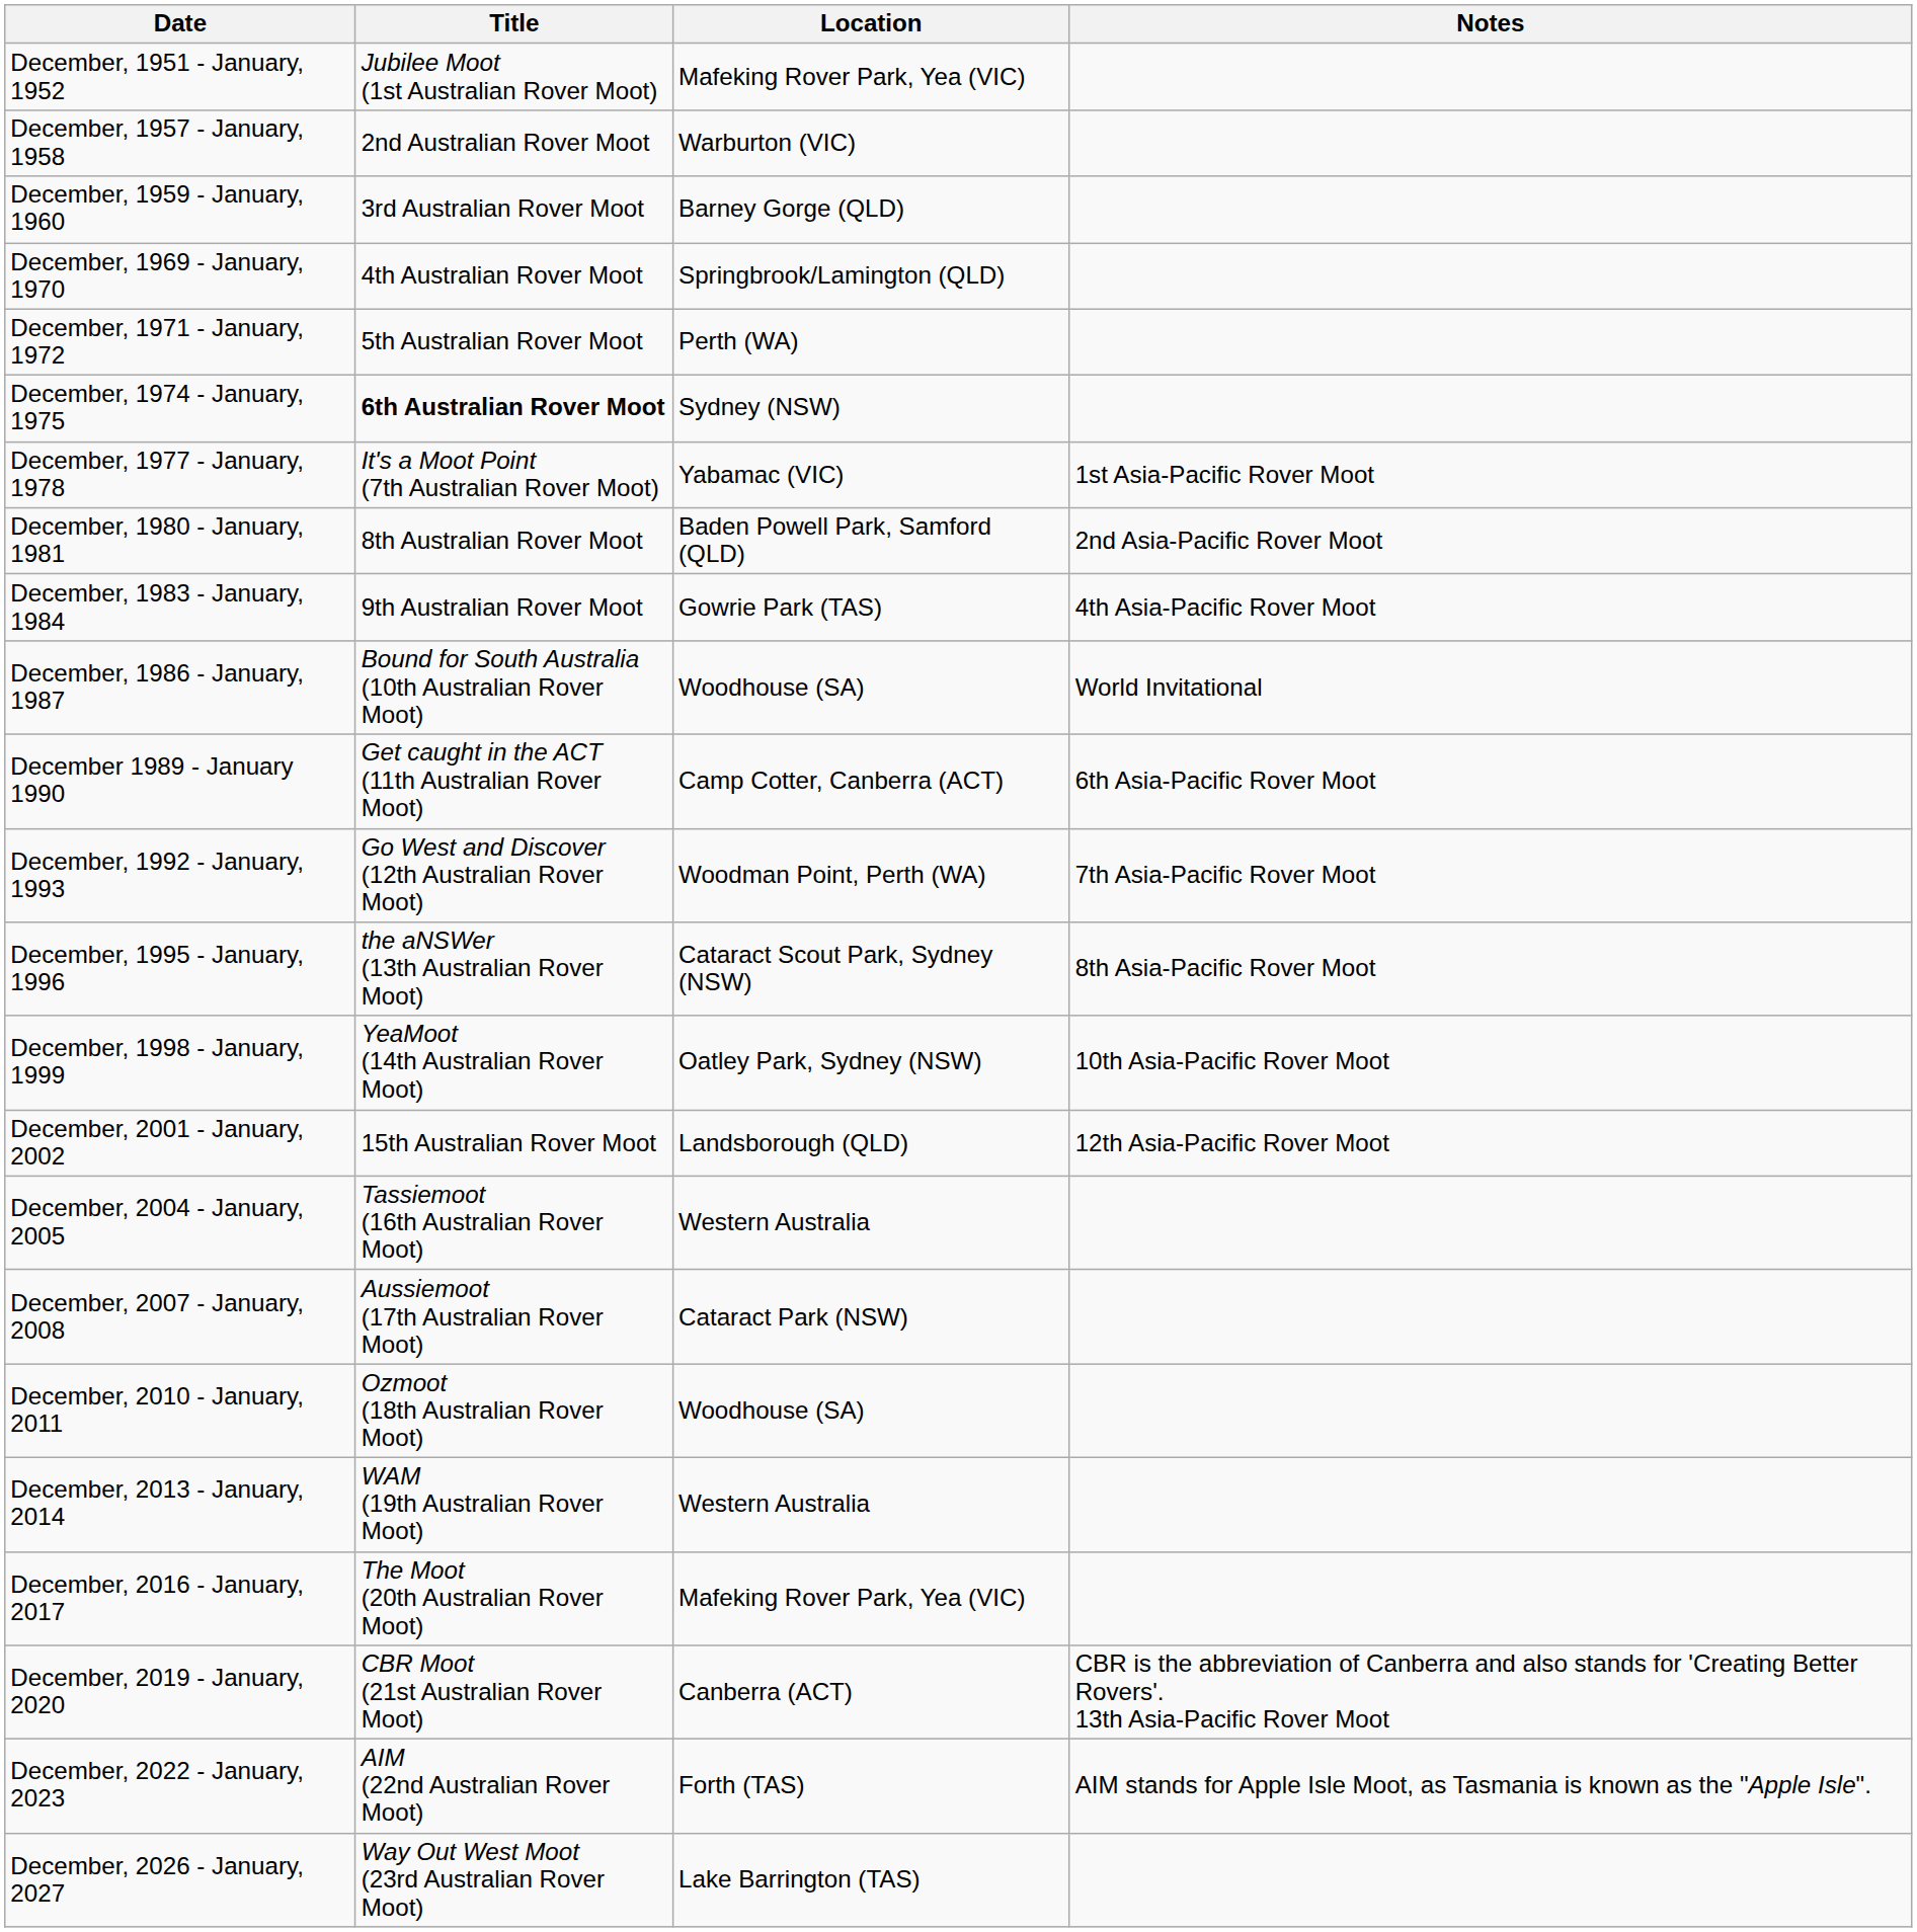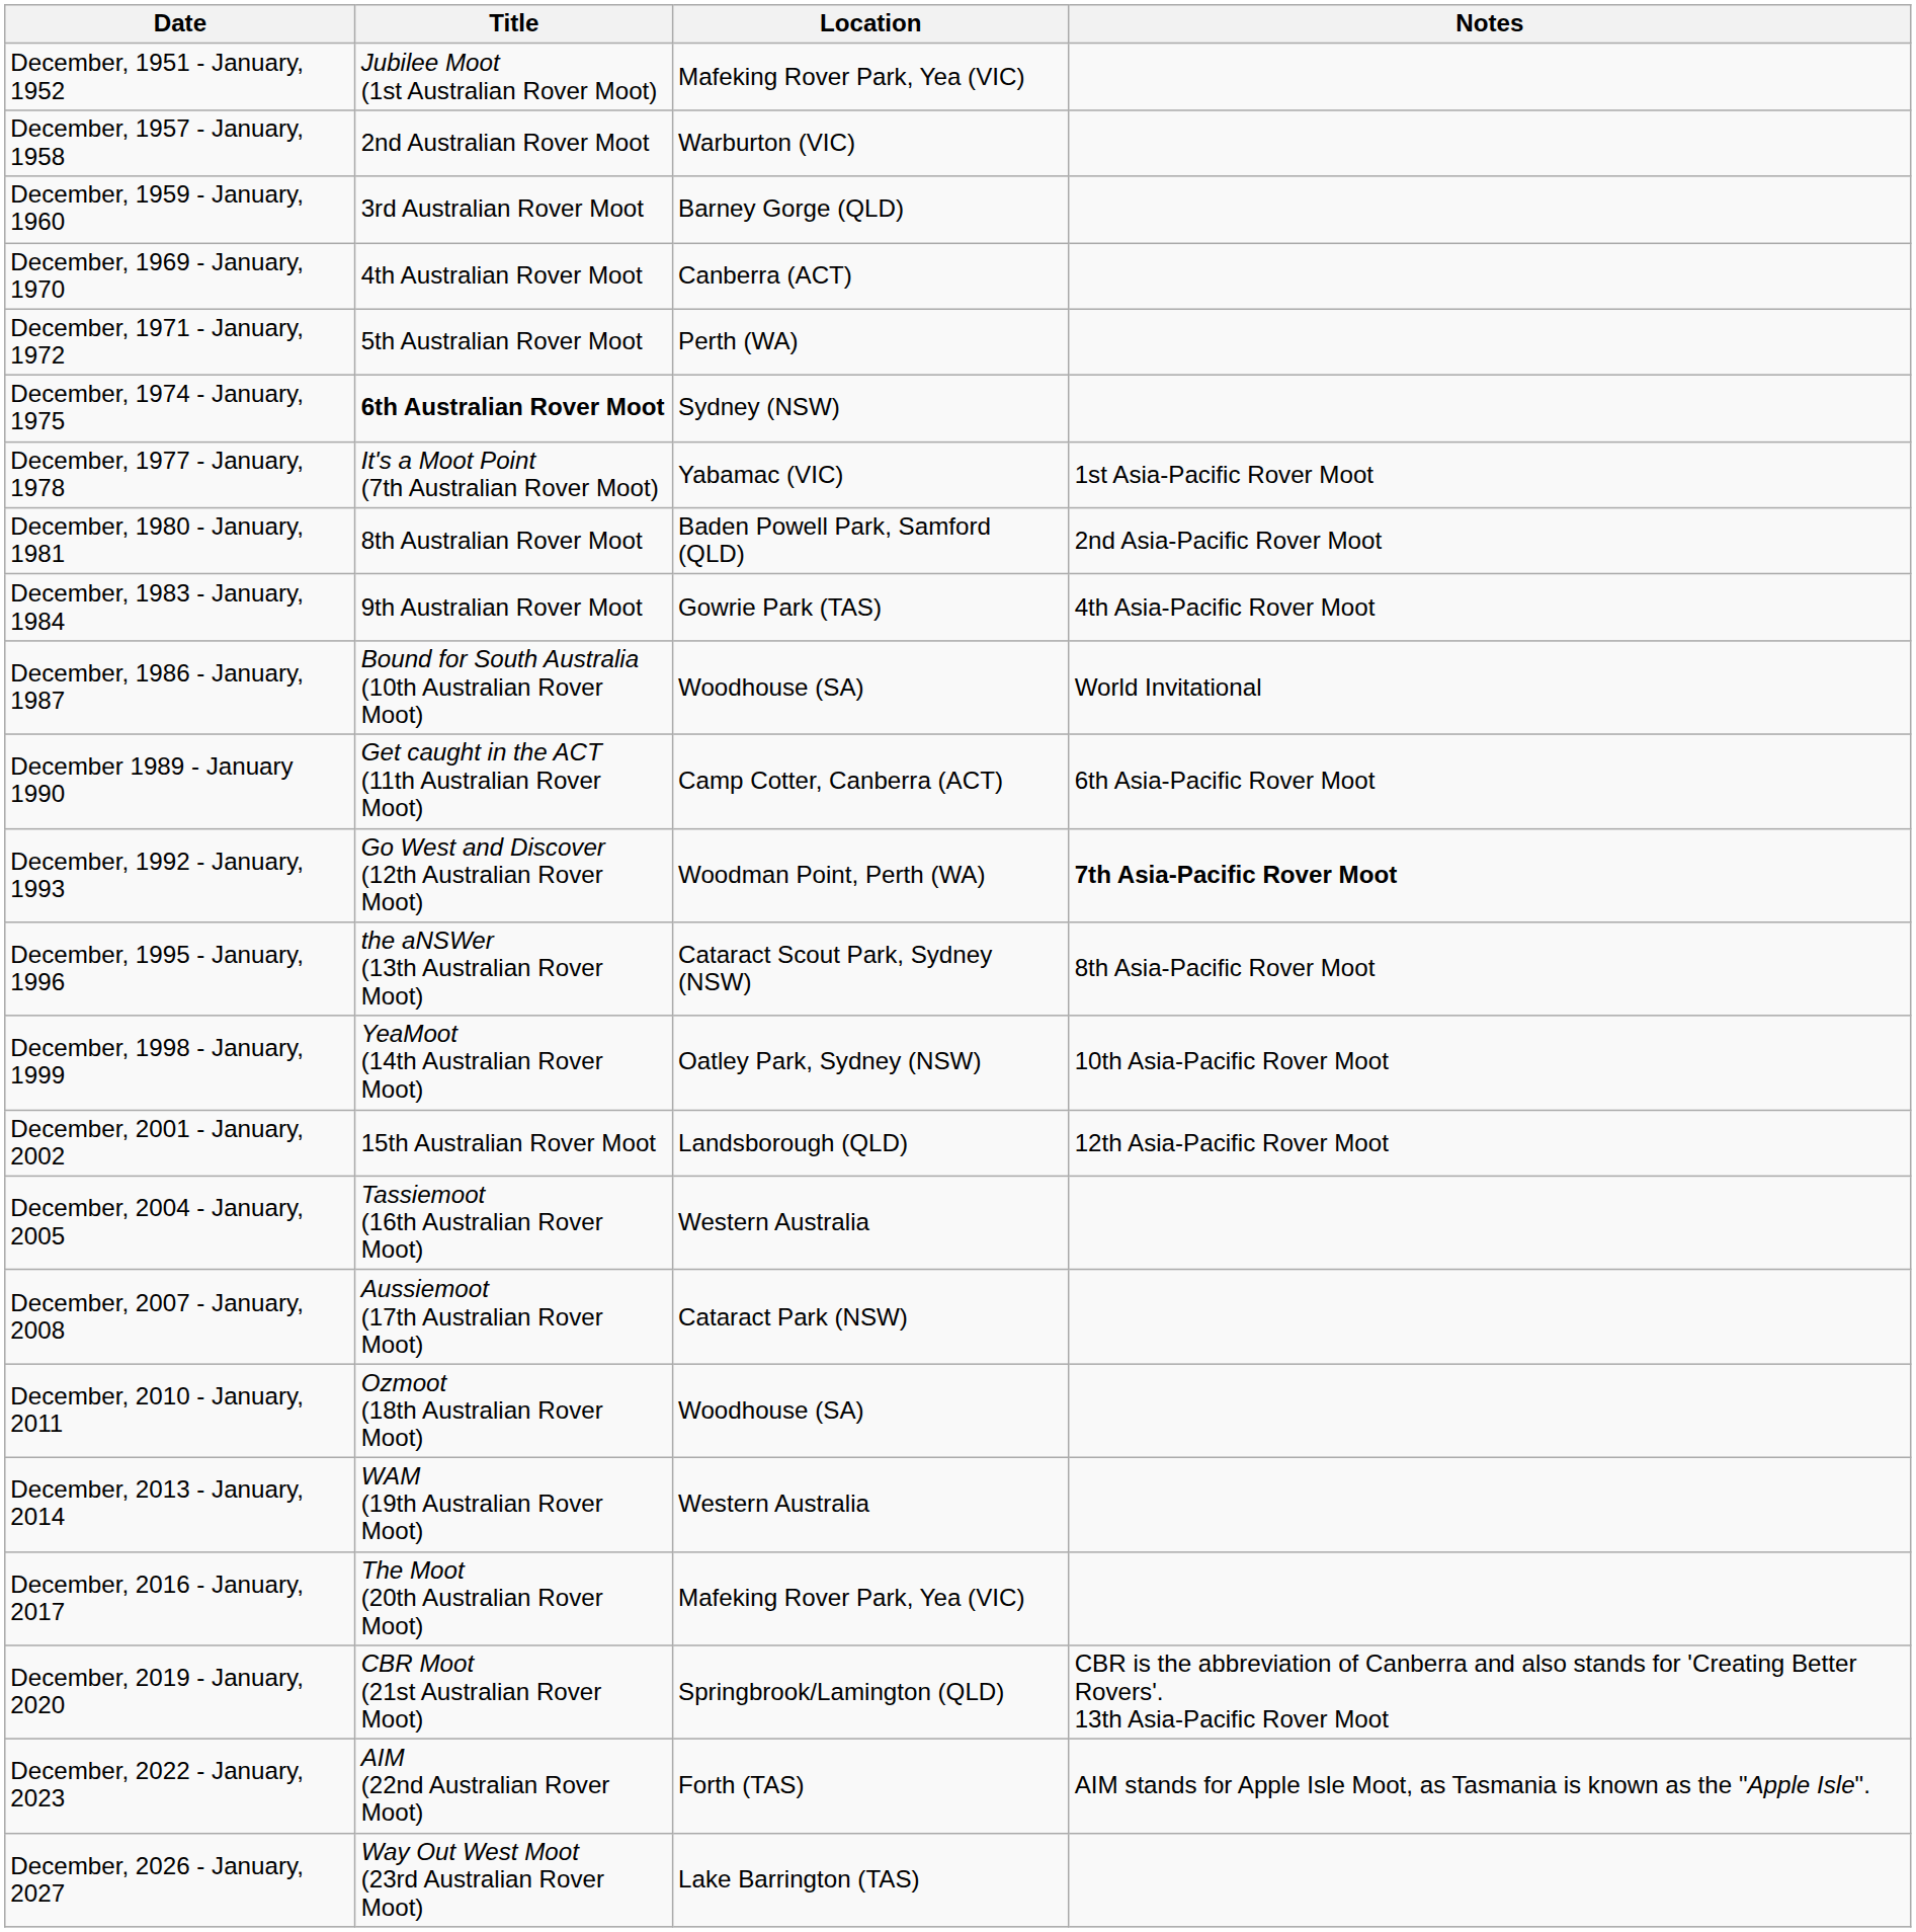December, 1969 - January, 1970 | Location: Springbrook/Lamington (QLD) -> Canberra (ACT)
December, 1992 - January, 1993 | Notes: normal -> bold
December, 2019 - January, 2020 | Location: Canberra (ACT) -> Springbrook/Lamington (QLD)
